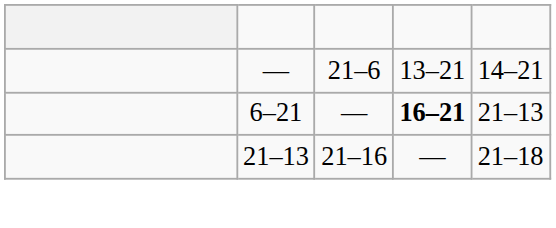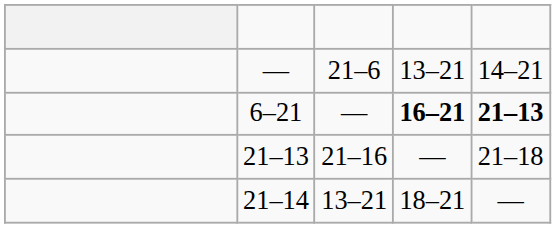6–21 | column 5: normal -> bold
+ row: 21–14 | 13–21 | 18–21 | —
